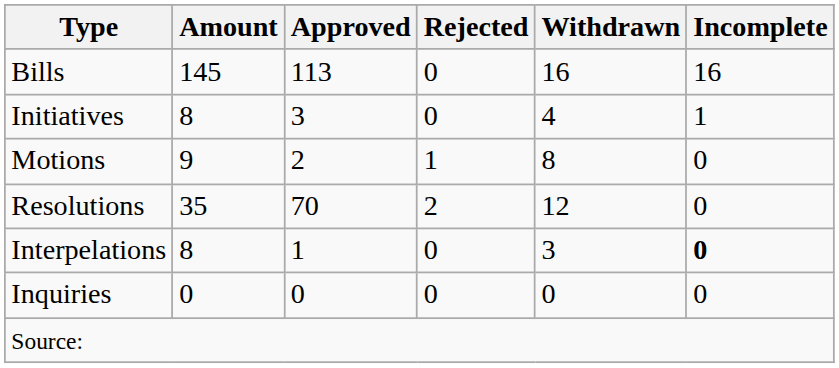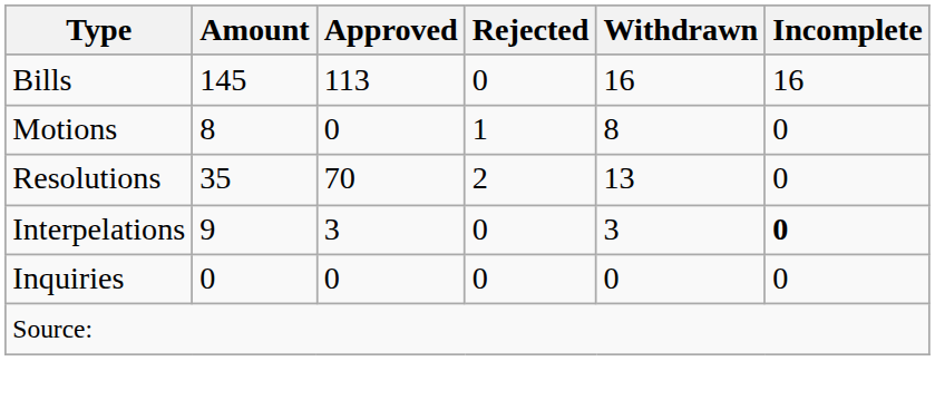- row: Initiatives | 8 | 3 | 0 | 4 | 1
Motions | Amount: 9 -> 8
Motions | Approved: 2 -> 0
Resolutions | Withdrawn: 12 -> 13
Interpelations | Amount: 8 -> 9
Interpelations | Approved: 1 -> 3
